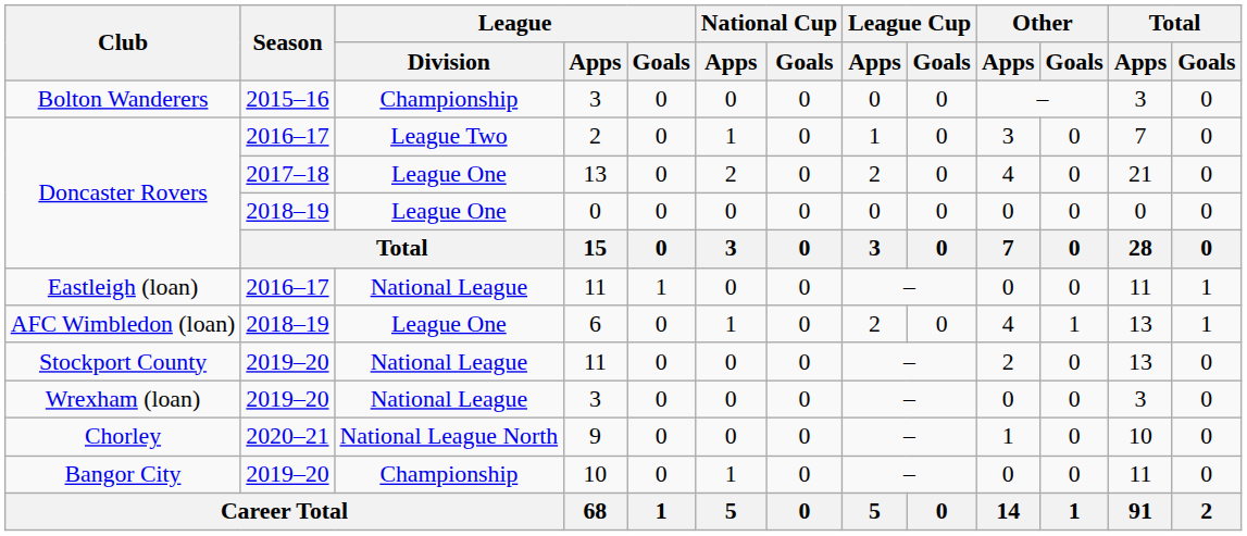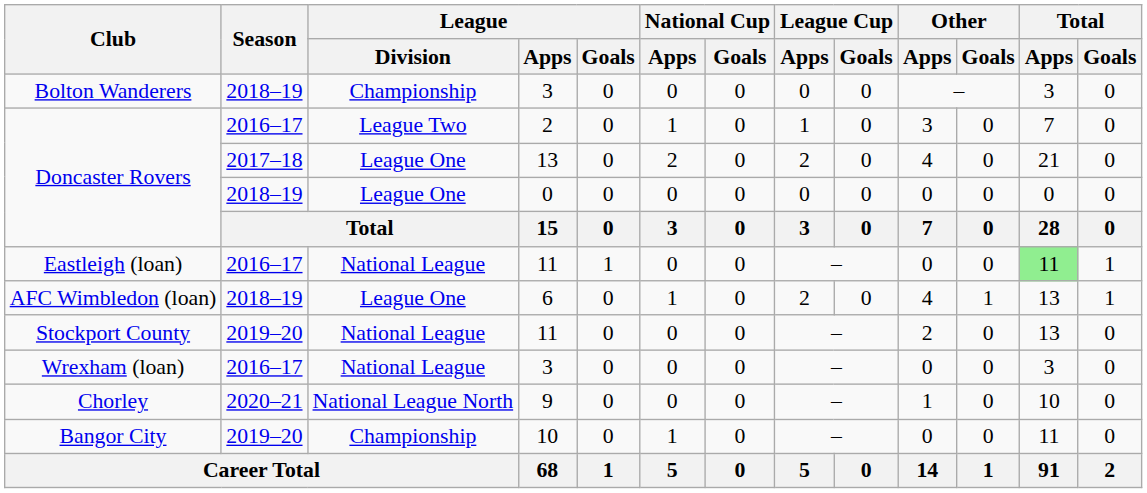Bolton Wanderers | Season: 2015–16 -> 2018–19
Eastleigh (loan) | Total / Apps: no background -> lightgreen background
Wrexham (loan) | Season: 2019–20 -> 2016–17
